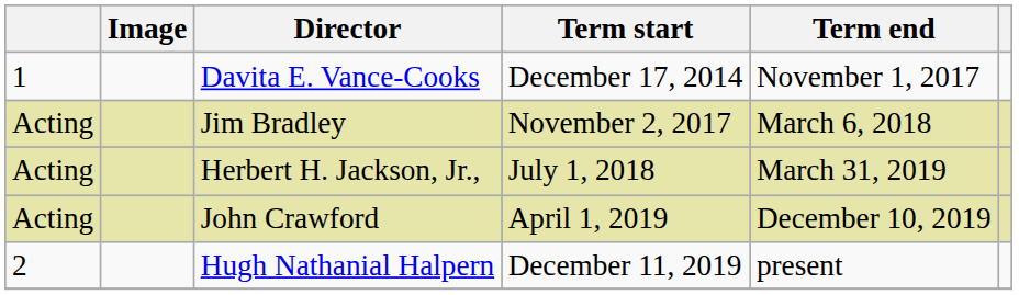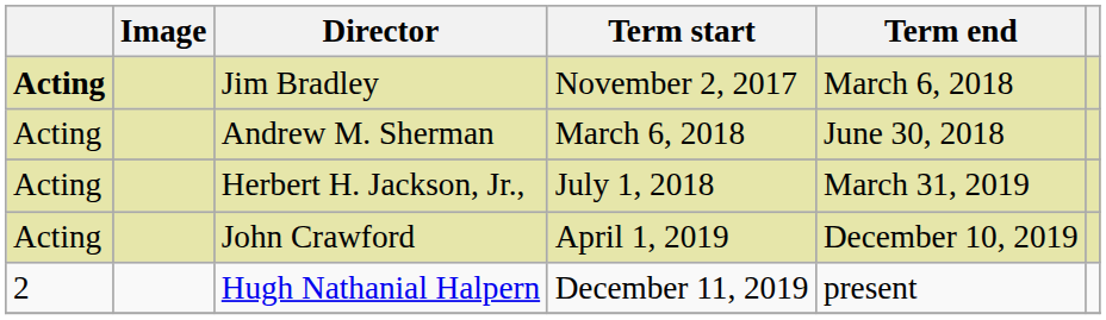- row: 1 | Davita E. Vance-Cooks | December 17, 2014 | November 1, 2017
Jim Bradley | column 1: normal -> bold
+ row: Acting | Andrew M. Sherman | March 6, 2018 | June 30, 2018
